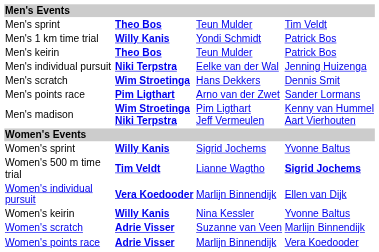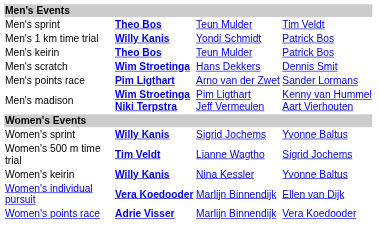- row: Men's individual pursuit | Niki Terpstra | Eelke van der Wal | Jenning Huizenga
Women's 500 m time trial | column 4: bold -> normal
rows swapped: Women's keirin <-> Women's individual pursuit
- row: Women's scratch | Adrie Visser | Suzanne van Veen | Marlijn Binnendijk
